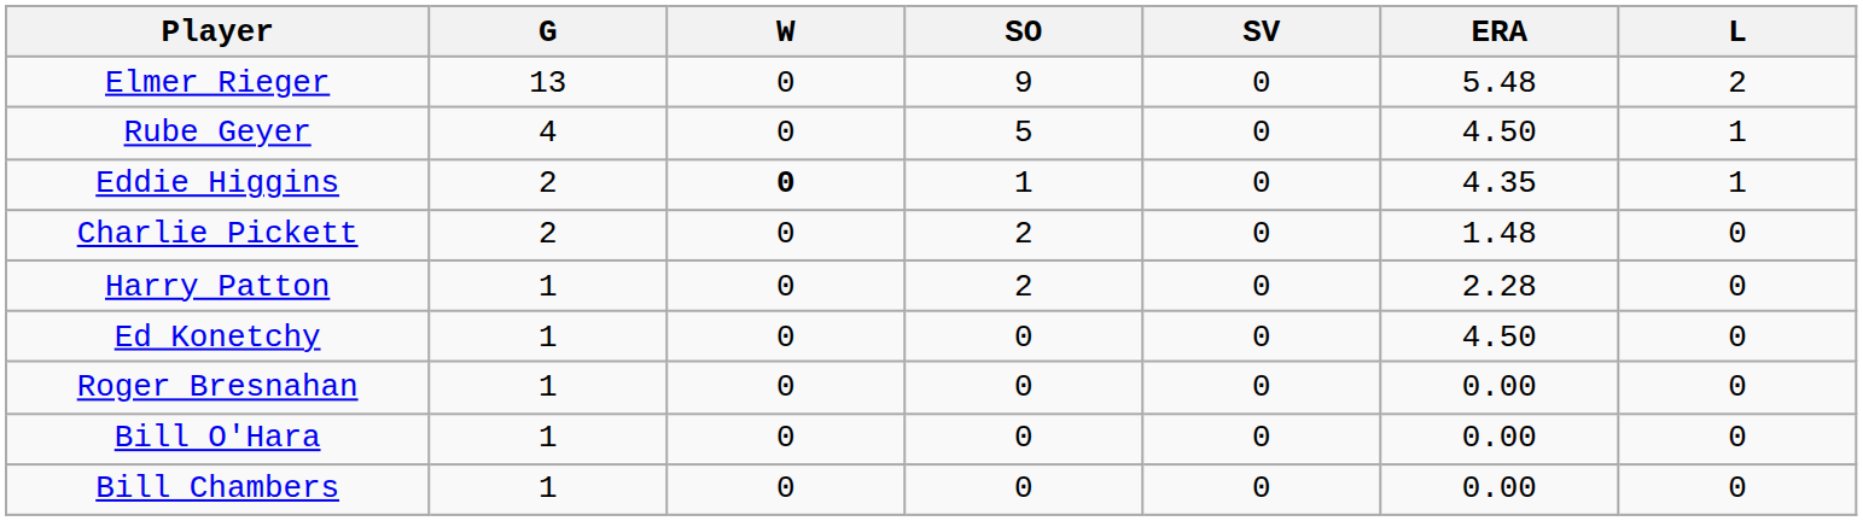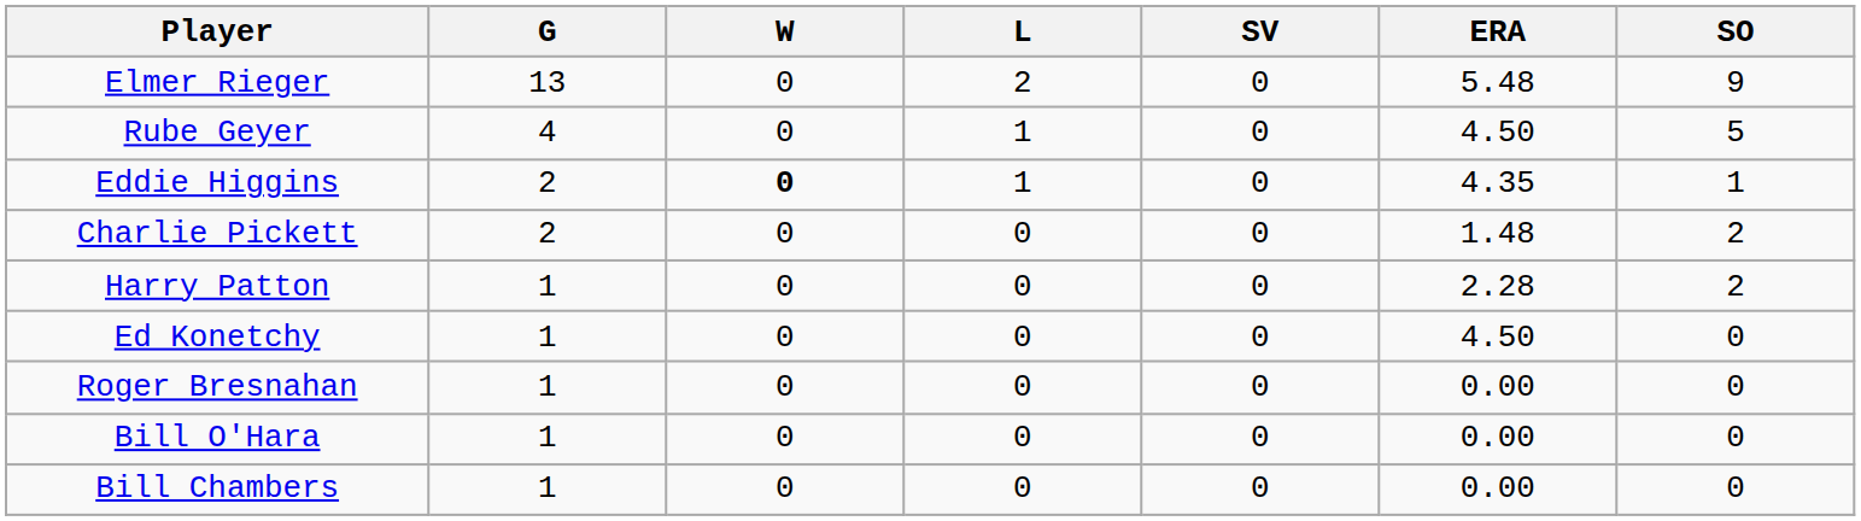columns swapped: L <-> SO
